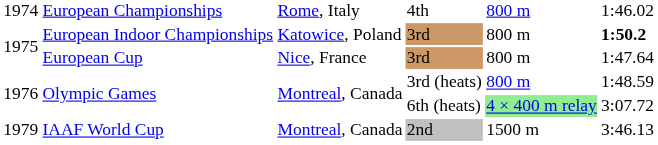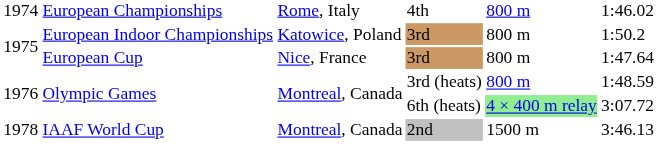European Indoor Championships | column 6: bold -> normal
IAAF World Cup | column 1: 1979 -> 1978
